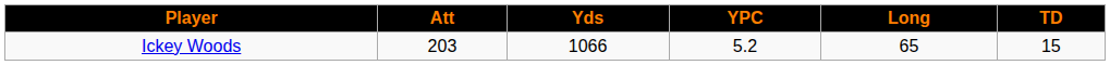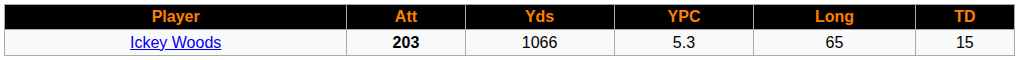Ickey Woods | Att: normal -> bold
Ickey Woods | YPC: 5.2 -> 5.3
